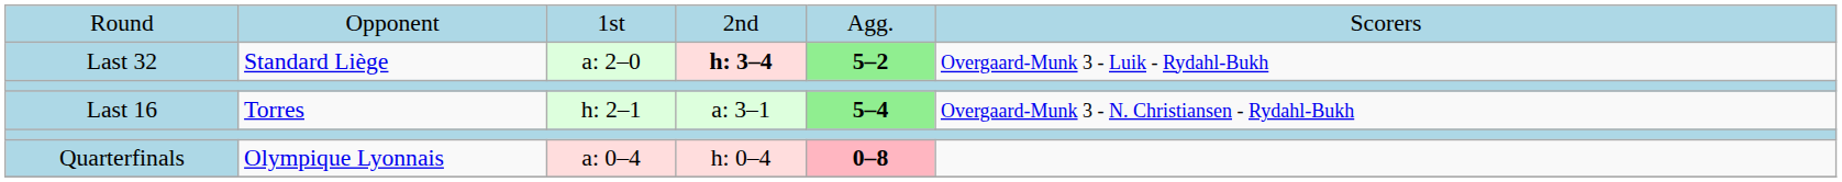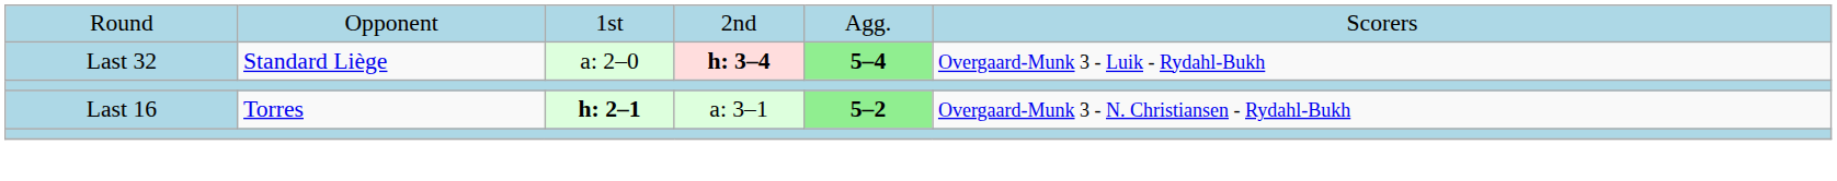Last 32 | column 5: 5–2 -> 5–4
Last 16 | column 3: normal -> bold
Last 16 | column 5: 5–4 -> 5–2
- row: Quarterfinals | Olympique Lyonnais | a: 0–4 | h: 0–4 | 0–8
